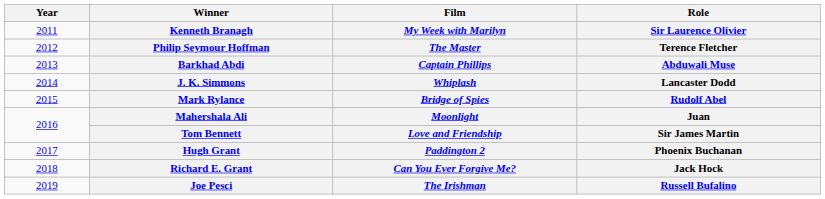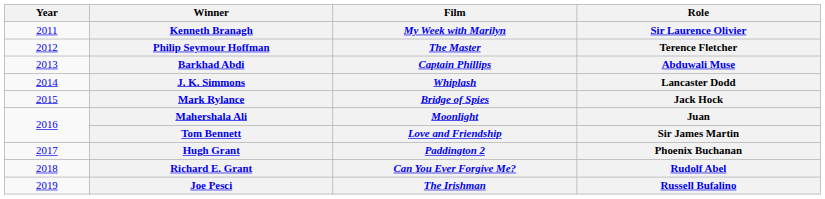Mark Rylance | Role: Rudolf Abel -> Jack Hock
Richard E. Grant | Role: Jack Hock -> Rudolf Abel
